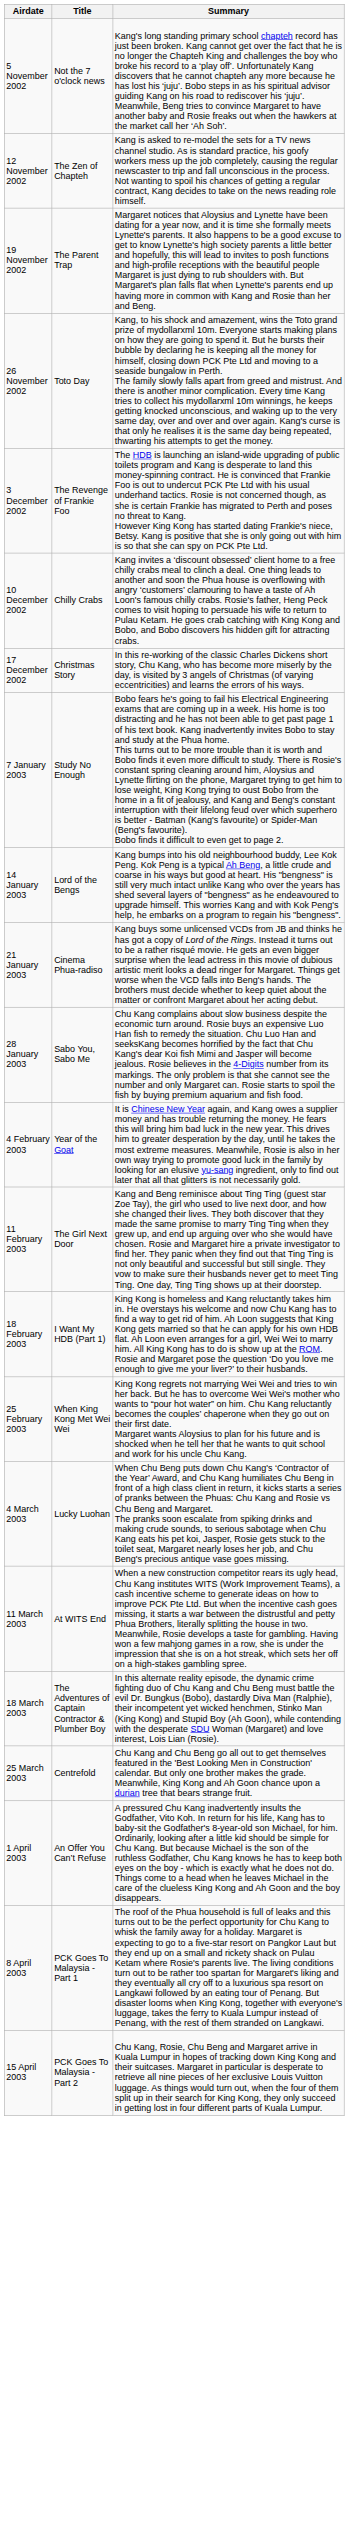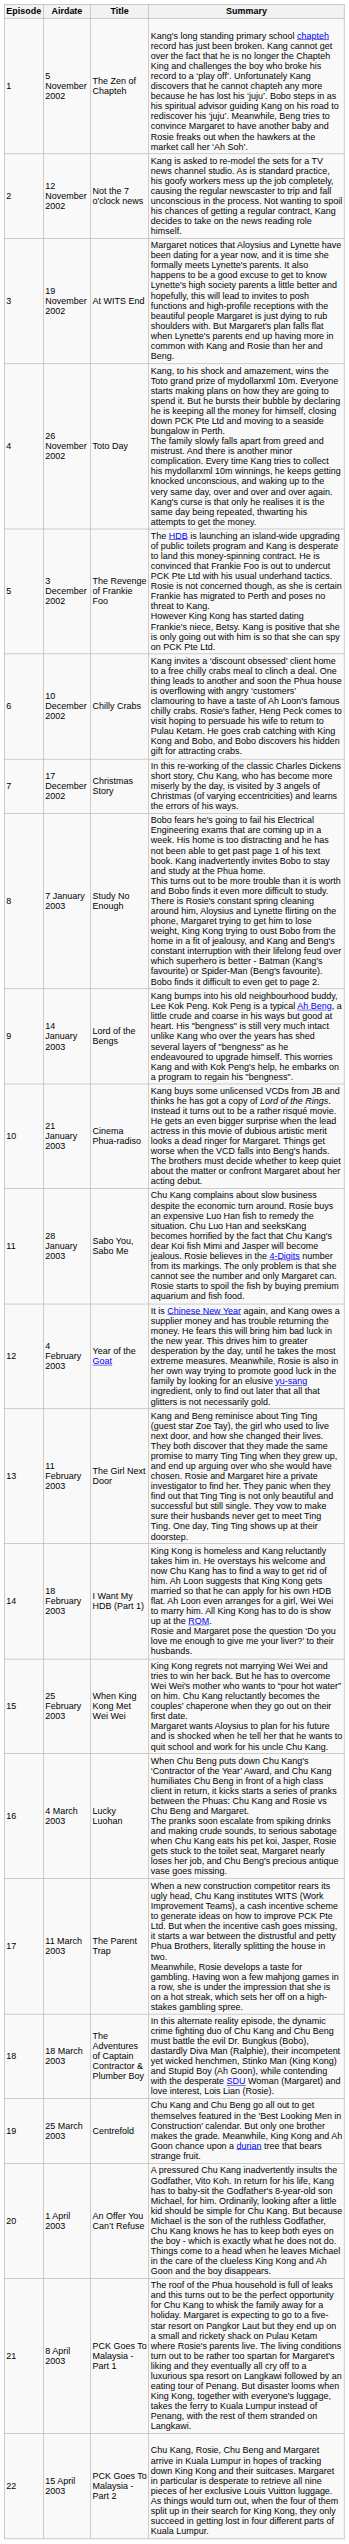+ column: Episode | 1 | 2 | 3 | 4 | 5 | 6 | 7 | 8 | 9 | 10 | 11 | 12 | 13 | 14 | 15 | 16 | 17 | 18 | 19 | 20 | 21 | 22
5 November 2002 | Title: Not the 7 o'clock news -> The Zen of Chapteh
12 November 2002 | Title: The Zen of Chapteh -> Not the 7 o'clock news
19 November 2002 | Title: The Parent Trap -> At WITS End
11 March 2003 | Title: At WITS End -> The Parent Trap
